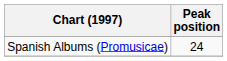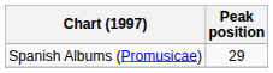Spanish Albums (Promusicae) | Peak position: 24 -> 29
